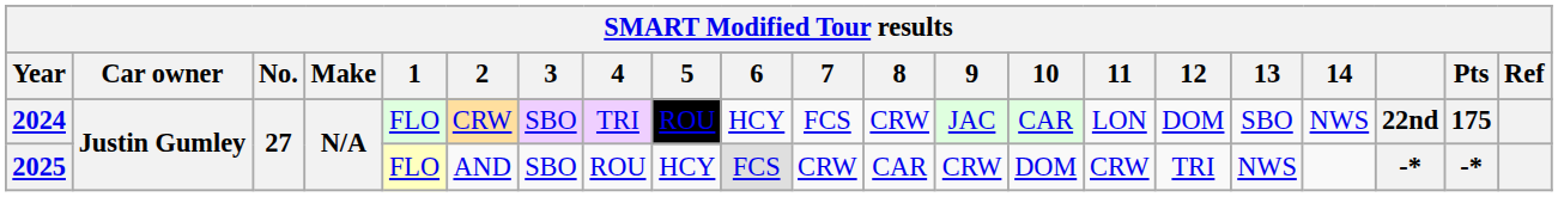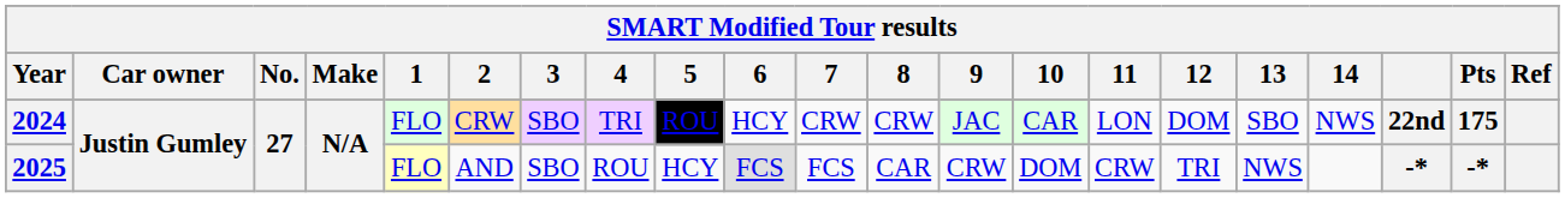2024 | 7: FCS -> CRW
2025 | 7: CRW -> FCS
